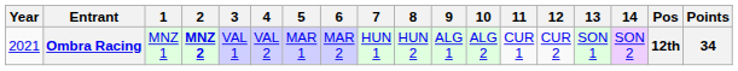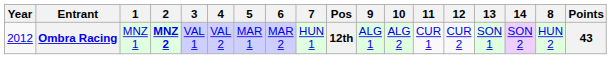columns swapped: 8 <-> Pos
Ombra Racing | Year: 2021 -> 2012
Ombra Racing | Points: 34 -> 43
